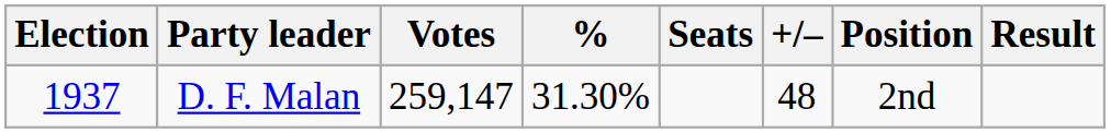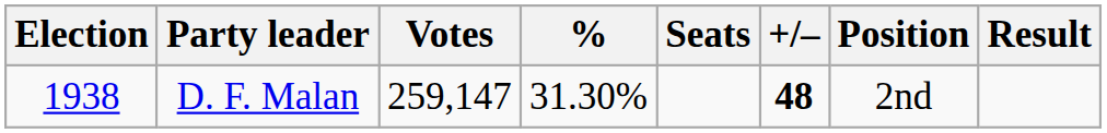D. F. Malan | Election: 1937 -> 1938
D. F. Malan | +/–: normal -> bold
